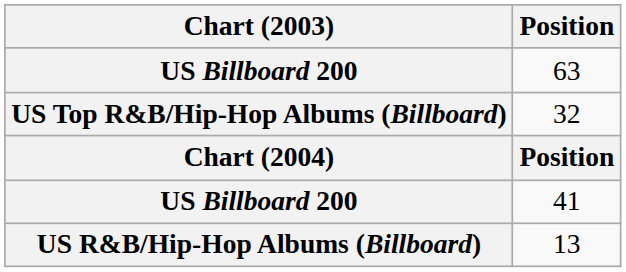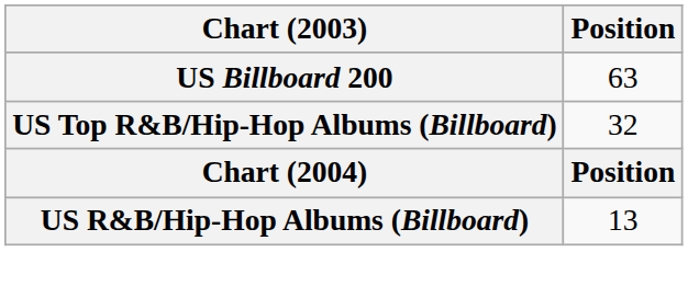- row: US Billboard 200 | 41
